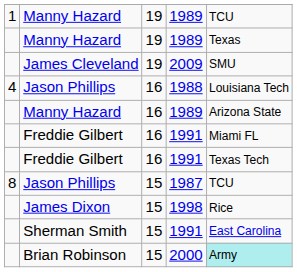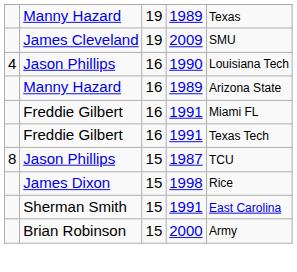- row: 1 | Manny Hazard | 19 | 1989 | TCU
4 / Jason Phillips | column 4: 1988 -> 1990
Brian Robinson | column 5: paleturquoise background -> no background
